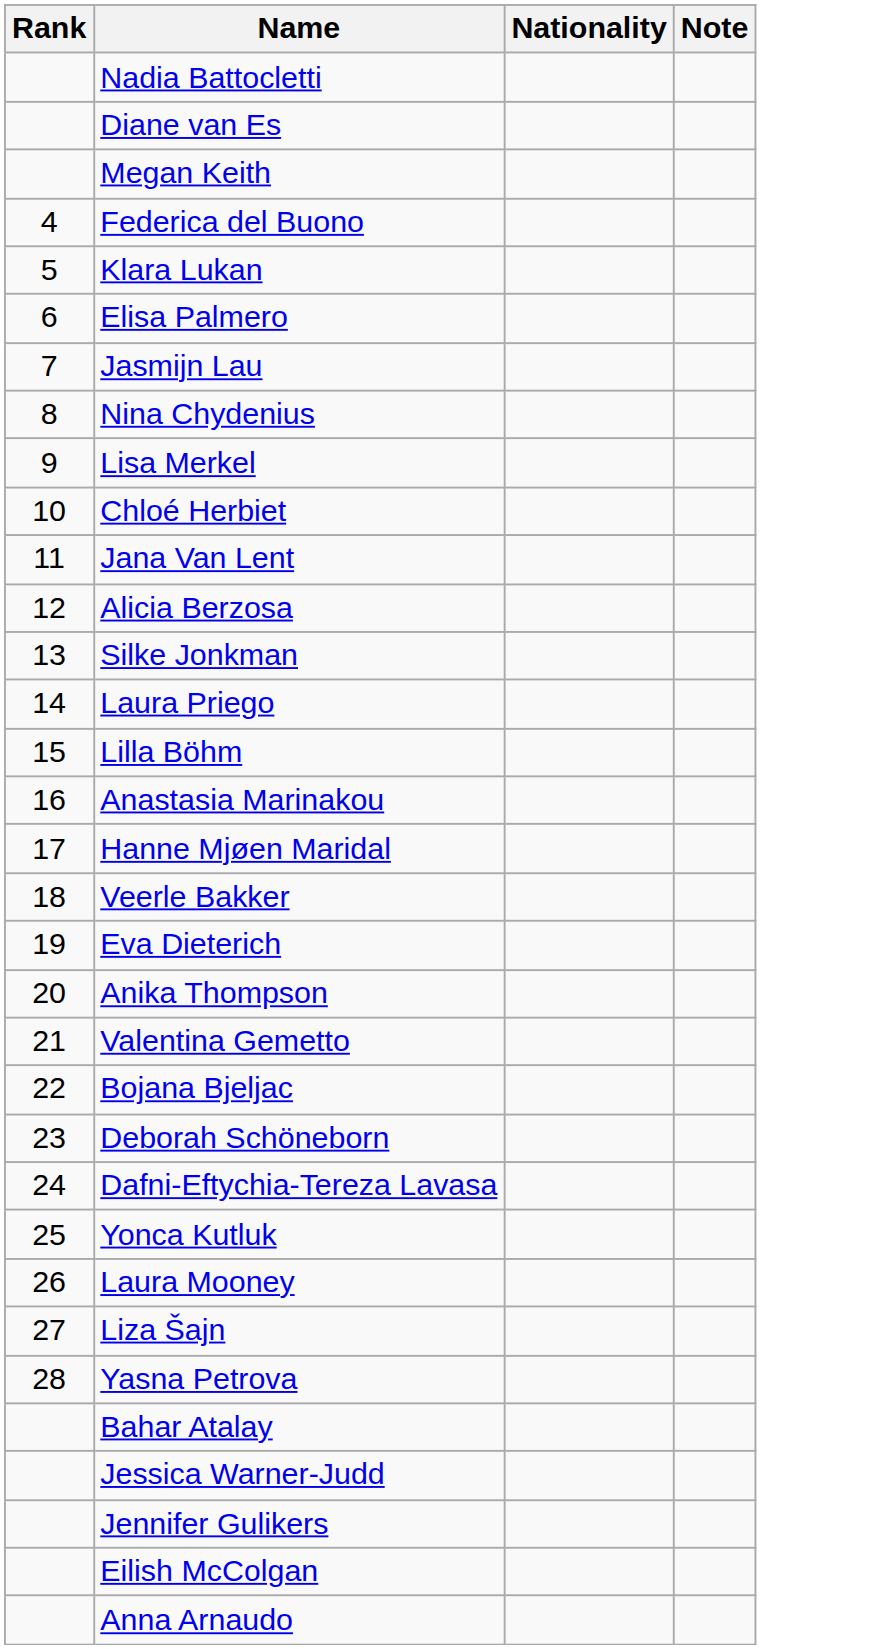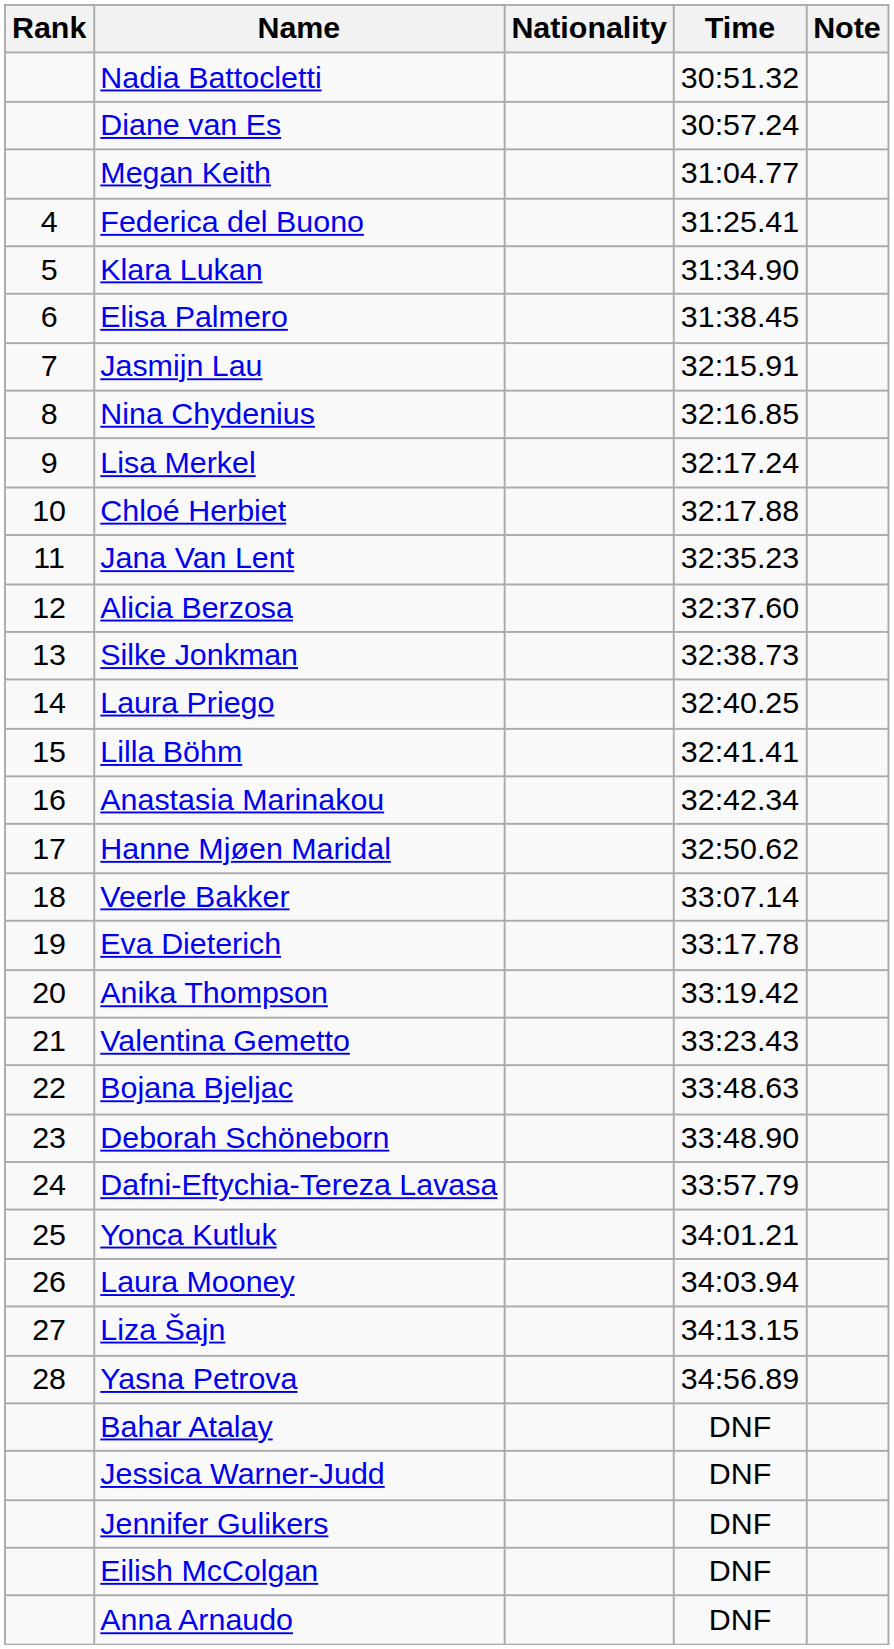+ column: Time | 30:51.32 | 30:57.24 | 31:04.77 | 31:25.41 | 31:34.90 | 31:38.45 | 32:15.91 | 32:16.85 | 32:17.24 | 32:17.88 | 32:35.23 | 32:37.60 | 32:38.73 | 32:40.25 | 32:41.41 | 32:42.34 | 32:50.62 | 33:07.14 | 33:17.78 | 33:19.42 | 33:23.43 | 33:48.63 | 33:48.90 | 33:57.79 | 34:01.21 | 34:03.94 | 34:13.15 | 34:56.89 | DNF | DNF | DNF | DNF | DNF
